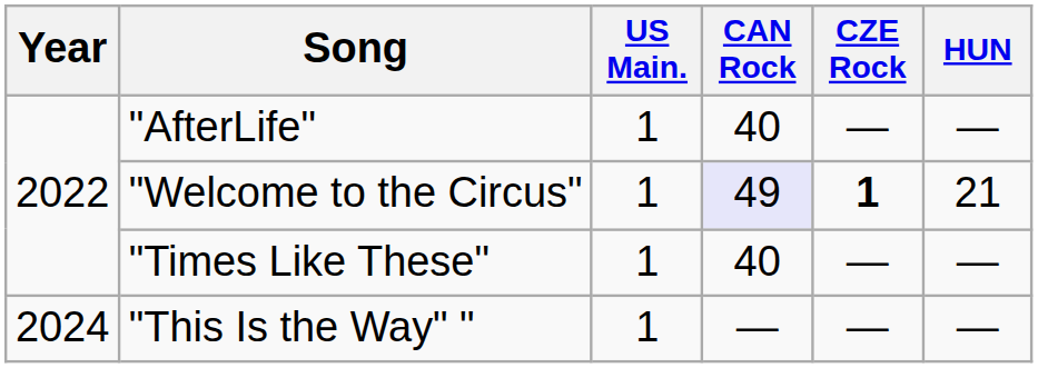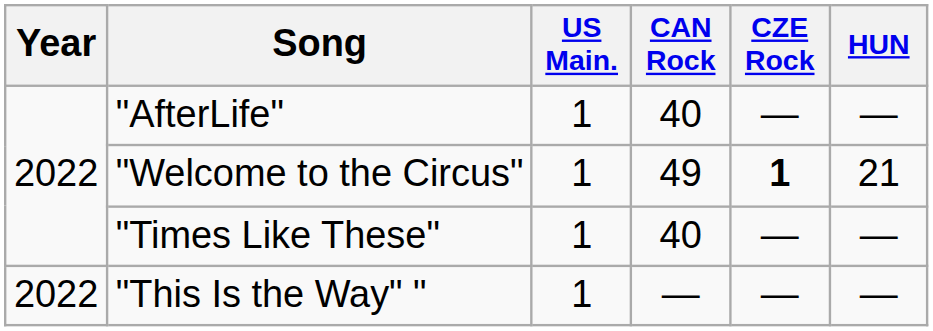"Welcome to the Circus" | CAN Rock: lavender background -> no background
"This Is the Way" " | Year: 2024 -> 2022
